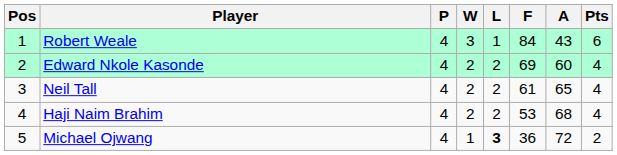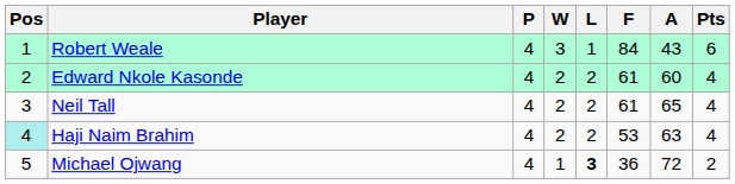Edward Nkole Kasonde | F: 69 -> 61
Haji Naim Brahim | Pos: no background -> paleturquoise background
Haji Naim Brahim | A: 68 -> 63
